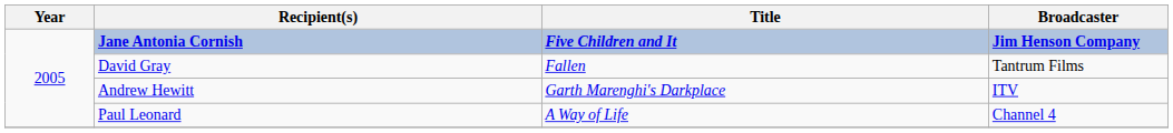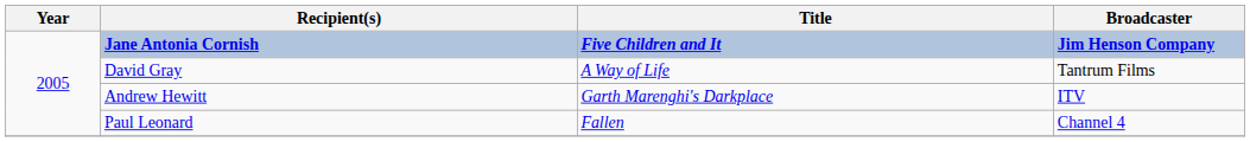David Gray | Title: Fallen -> A Way of Life
Paul Leonard | Title: A Way of Life -> Fallen
